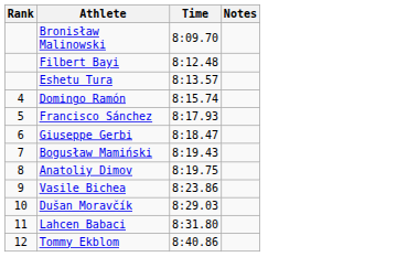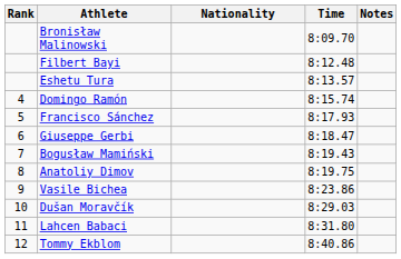+ column: Nationality
